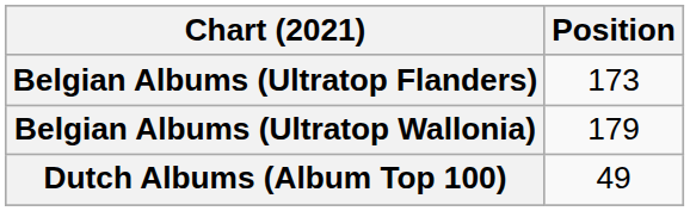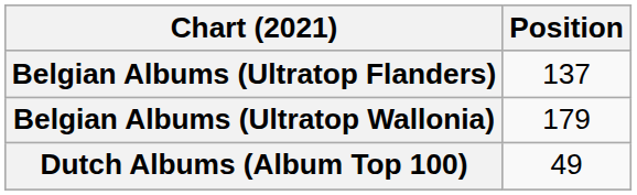Belgian Albums (Ultratop Flanders) | Position: 173 -> 137
